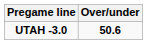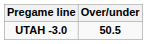UTAH -3.0 | Over/under: 50.6 -> 50.5
